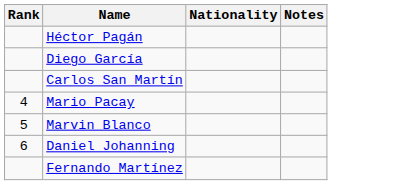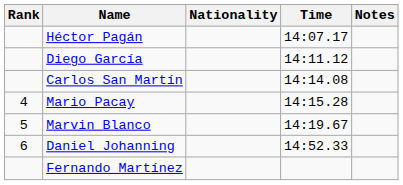+ column: Time | 14:07.17 | 14:11.12 | 14:14.08 | 14:15.28 | 14:19.67 | 14:52.33
